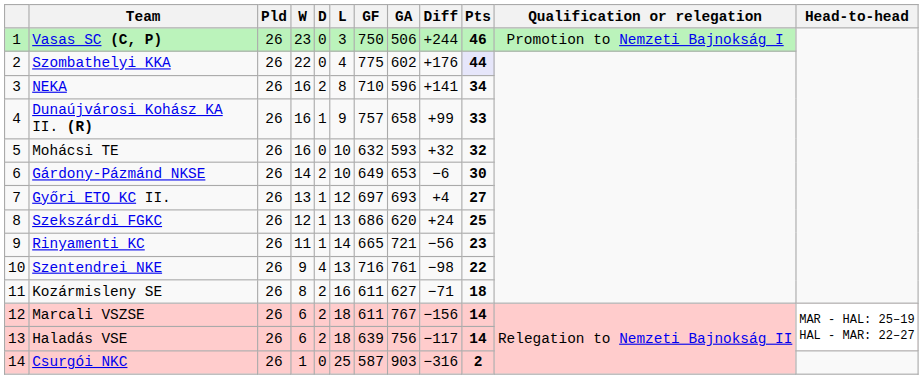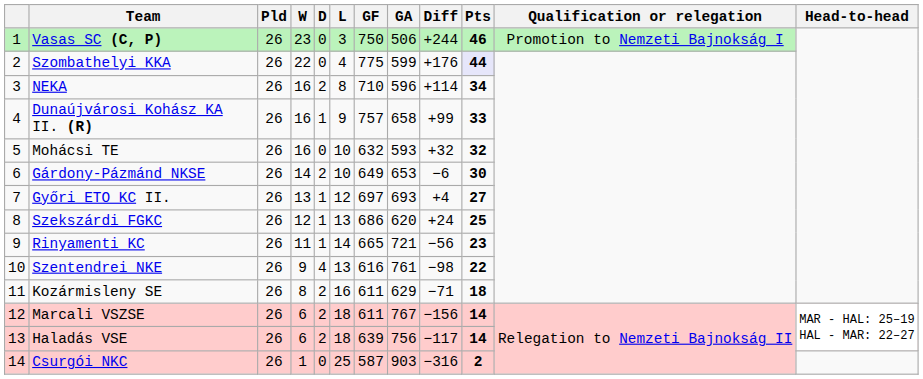Szombathelyi KKA | GA: 602 -> 599
NEKA | Diff: +141 -> +114
Szentendrei NKE | GF: 716 -> 616
Kozármisleny SE | GA: 627 -> 629
